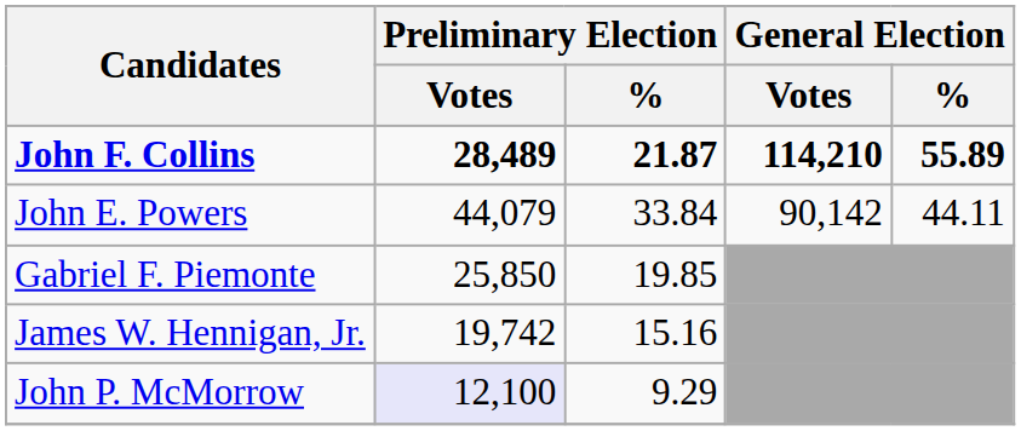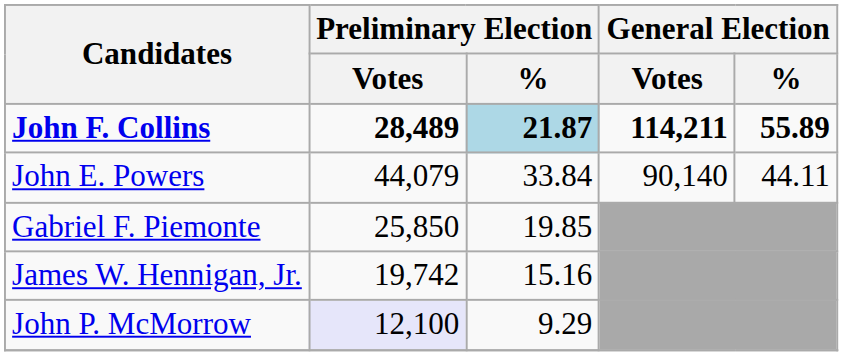John F. Collins | Preliminary Election / %: no background -> lightblue background
John F. Collins | General Election / Votes: 114,210 -> 114,211
John E. Powers | General Election / Votes: 90,142 -> 90,140
